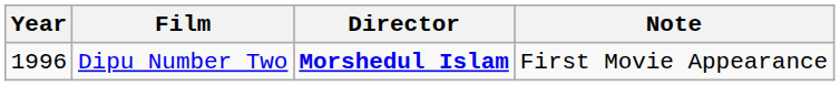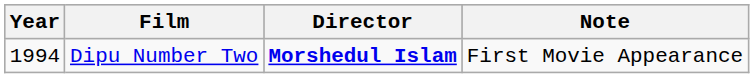Dipu Number Two | Year: 1996 -> 1994
